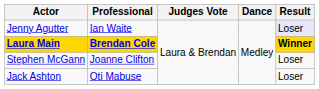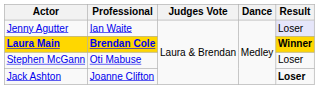Stephen McGann | Professional: Joanne Clifton -> Oti Mabuse
Jack Ashton | Professional: Oti Mabuse -> Joanne Clifton
Jack Ashton | Result: normal -> bold
